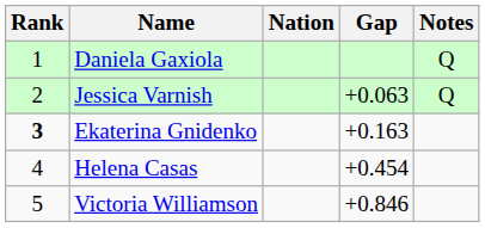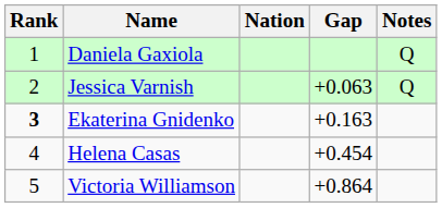Victoria Williamson | Gap: +0.846 -> +0.864
